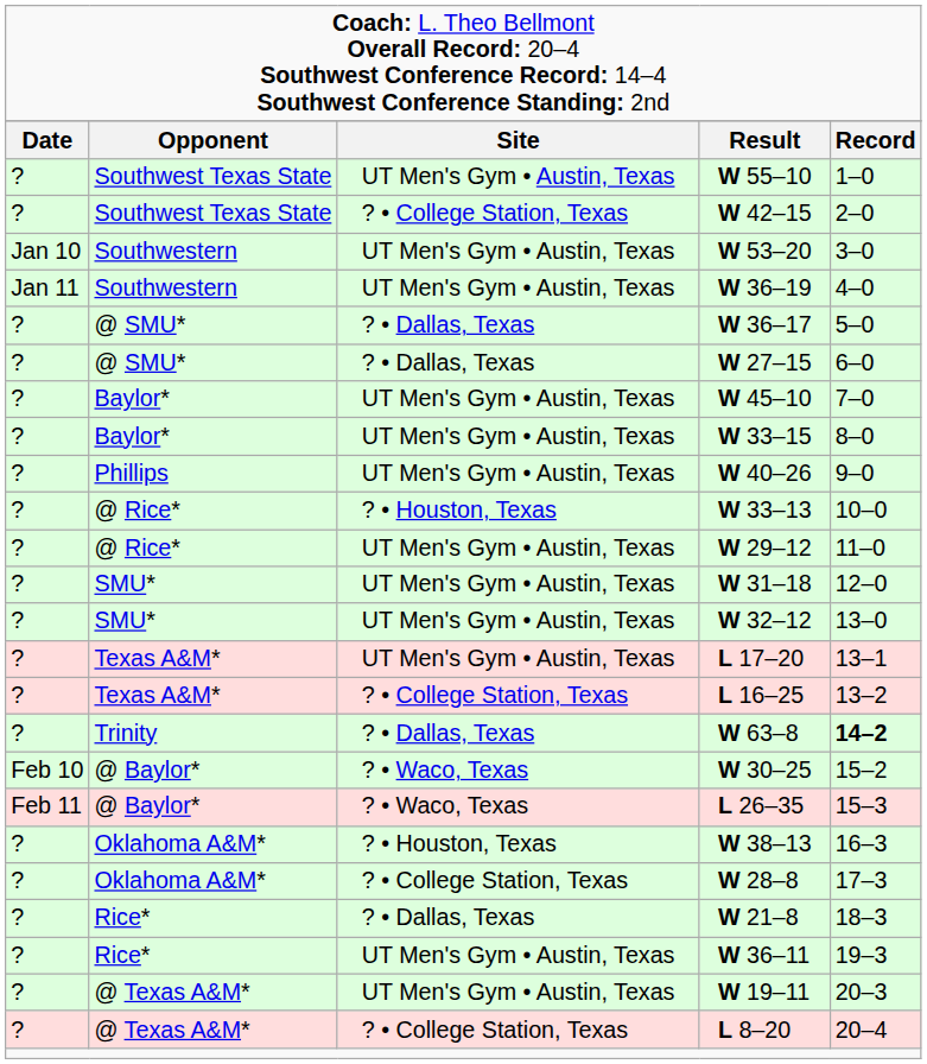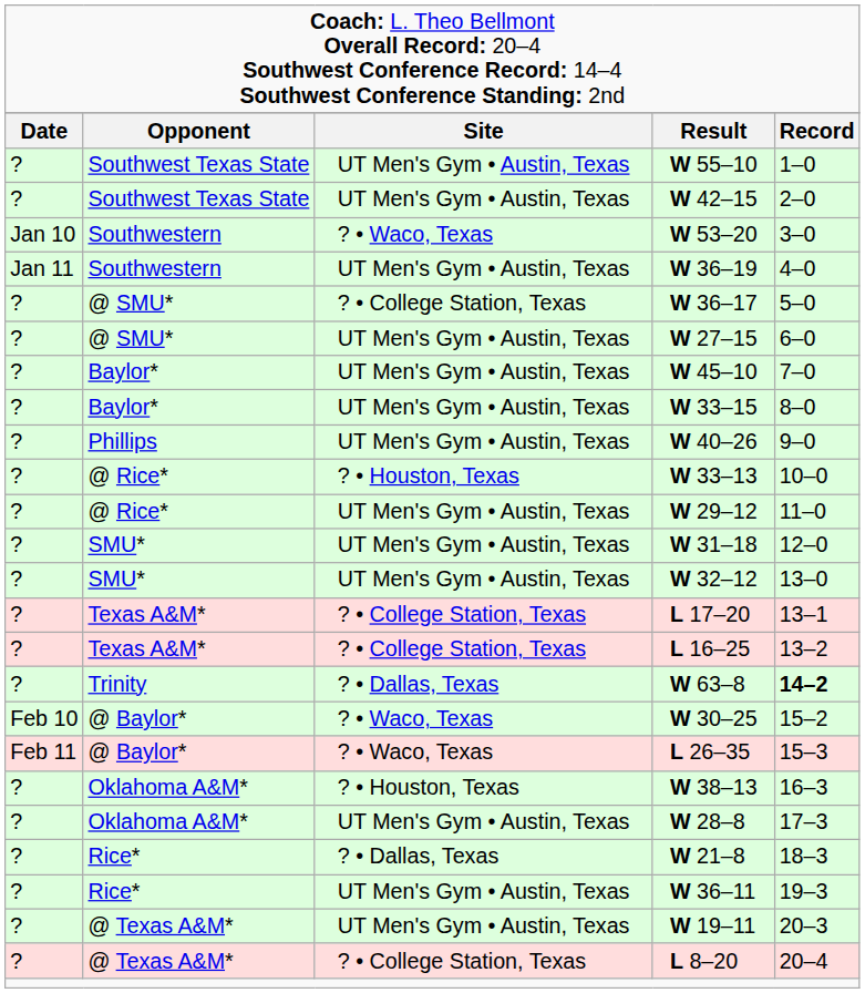W 42–15 | column 3: ? • College Station, Texas -> UT Men's Gym • Austin, Texas
W 53–20 | column 3: UT Men's Gym • Austin, Texas -> ? • Waco, Texas
W 36–17 | column 3: ? • Dallas, Texas -> ? • College Station, Texas
W 27–15 | column 3: ? • Dallas, Texas -> UT Men's Gym • Austin, Texas
L 17–20 | column 3: UT Men's Gym • Austin, Texas -> ? • College Station, Texas
W 28–8 | column 3: ? • College Station, Texas -> UT Men's Gym • Austin, Texas
